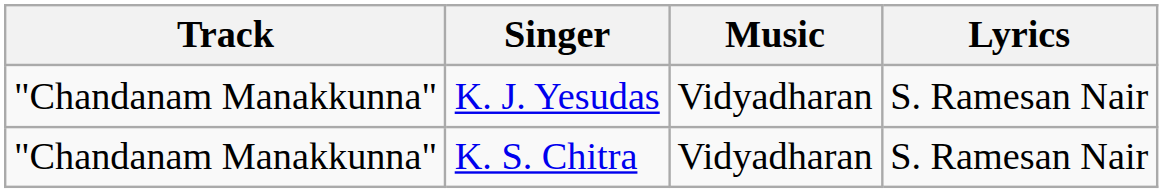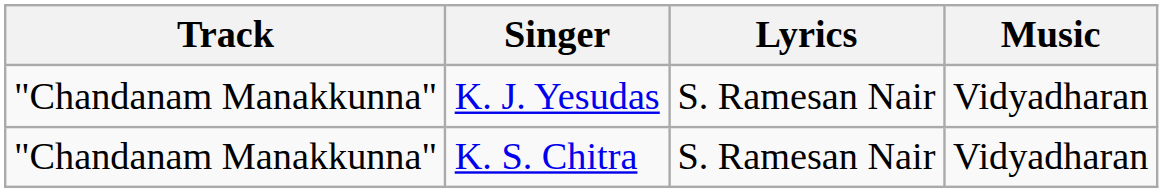columns swapped: Lyrics <-> Music
